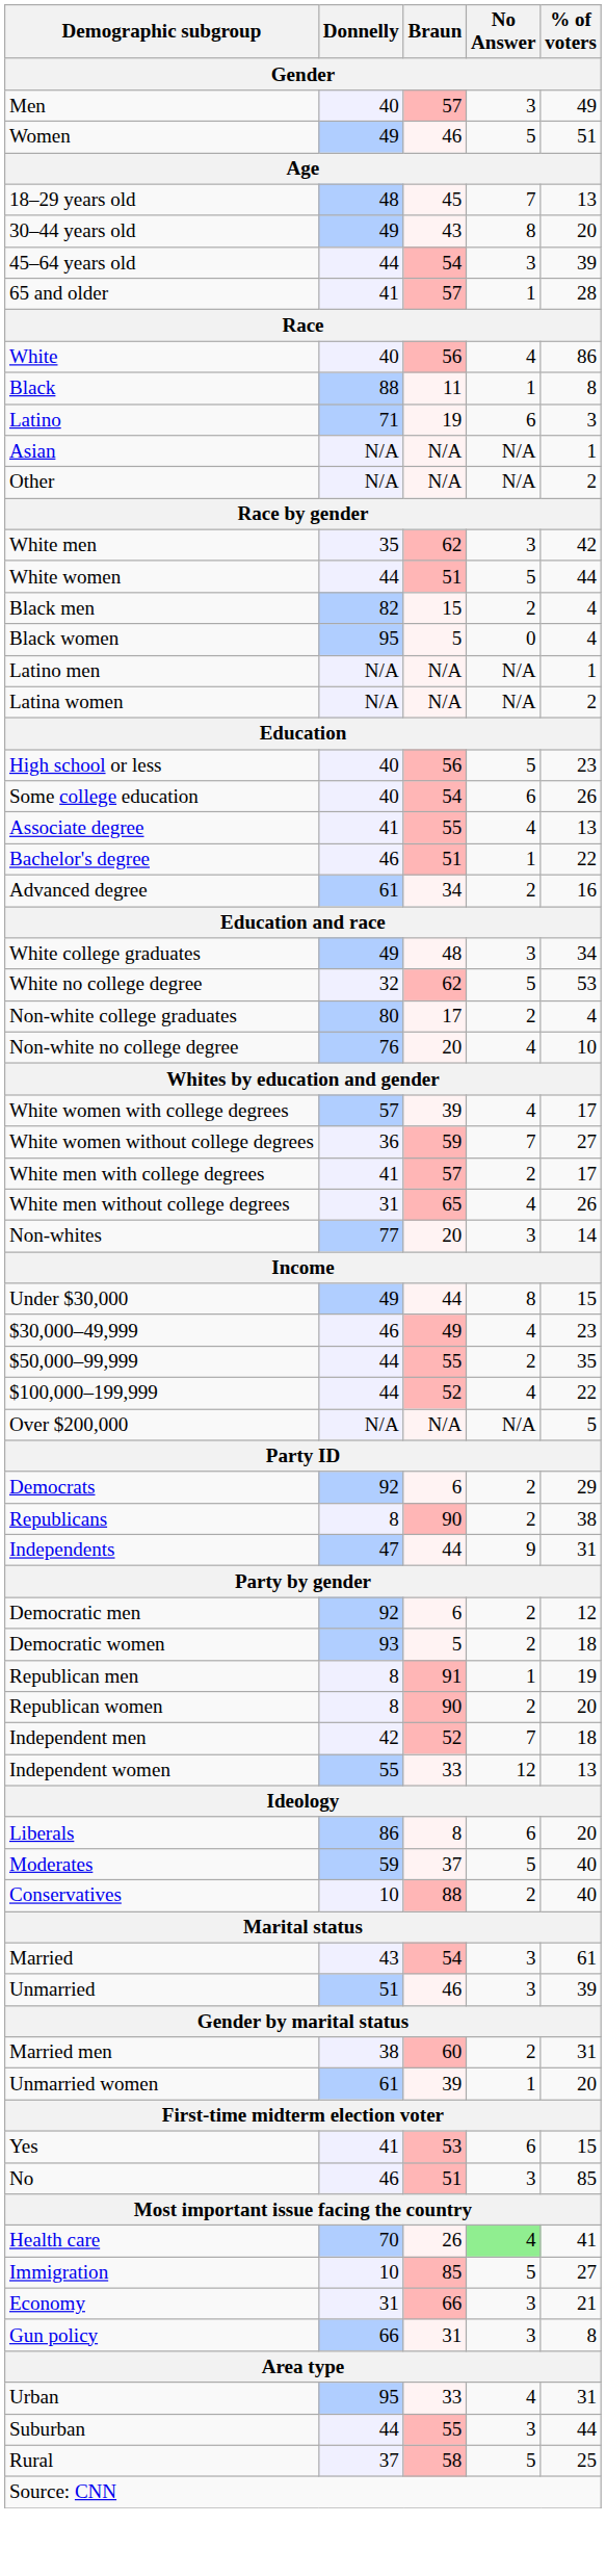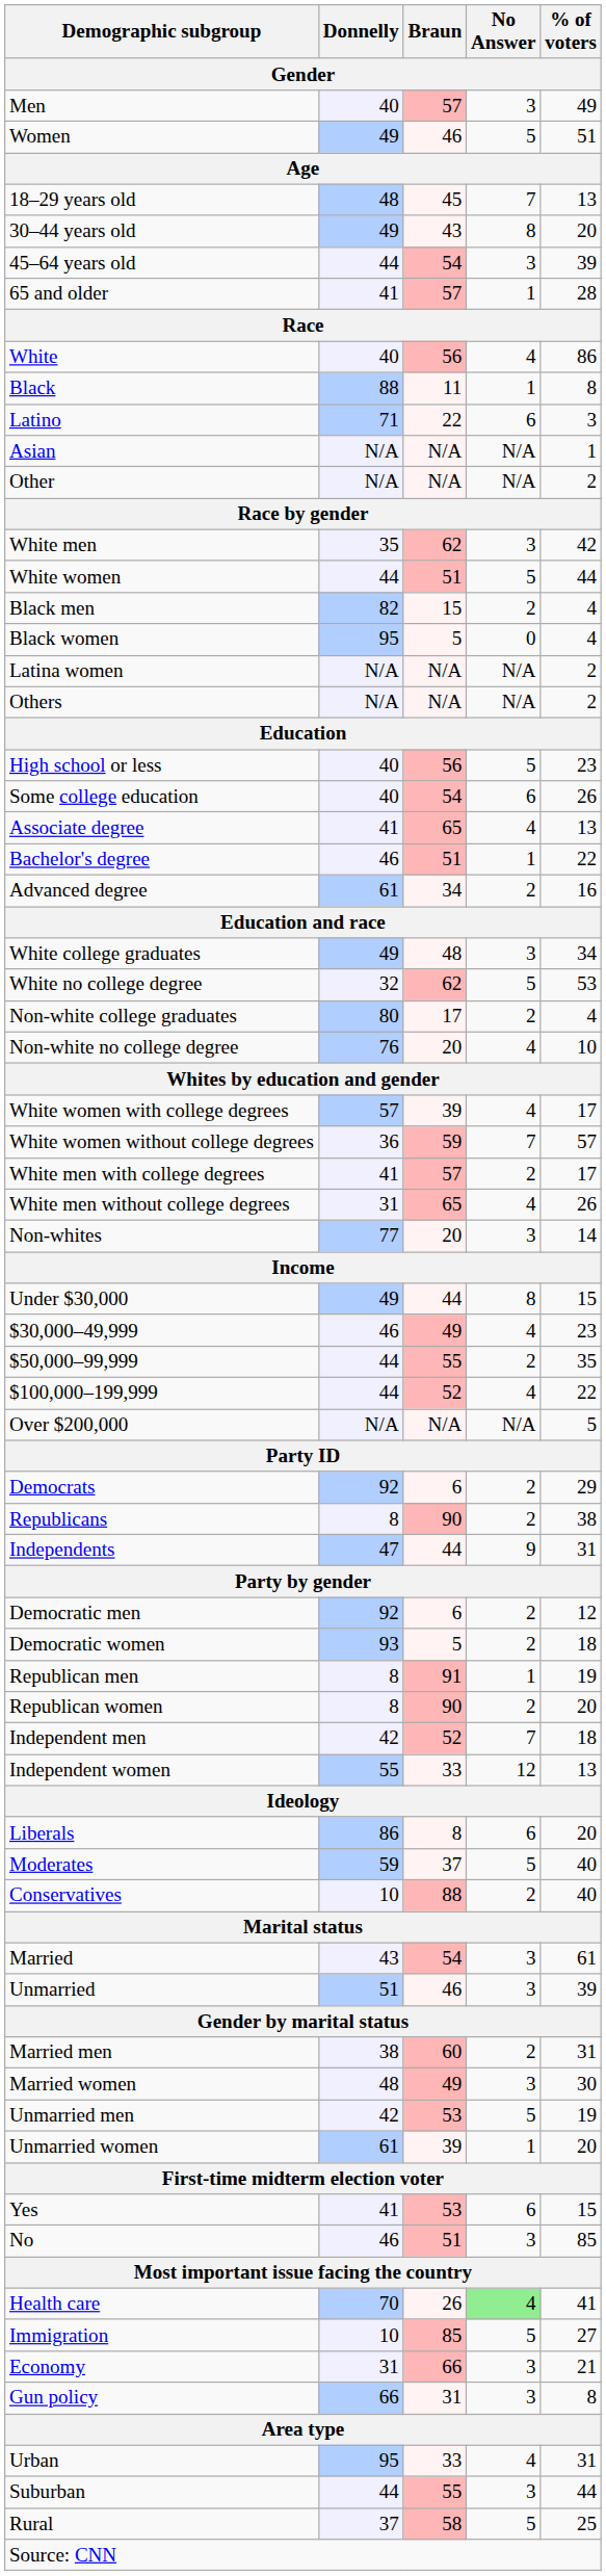Latino | Braun: 19 -> 22
- row: Latino men | N/A | N/A | N/A | 1
+ row: Others | N/A | N/A | N/A | 2
Associate degree | Braun: 55 -> 65
White women without college degrees | % of voters: 27 -> 57
+ row: Married women | 48 | 49 | 3 | 30
+ row: Unmarried men | 42 | 53 | 5 | 19
